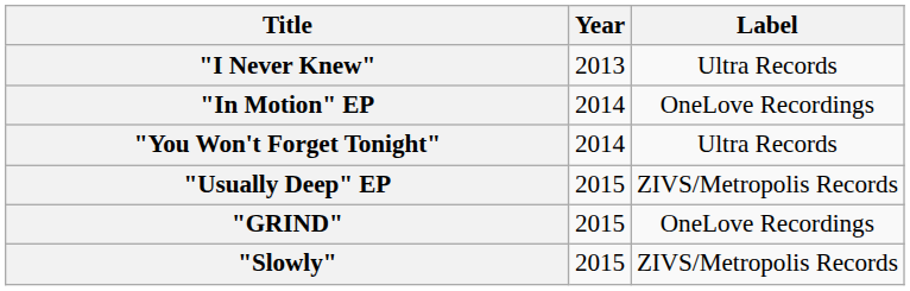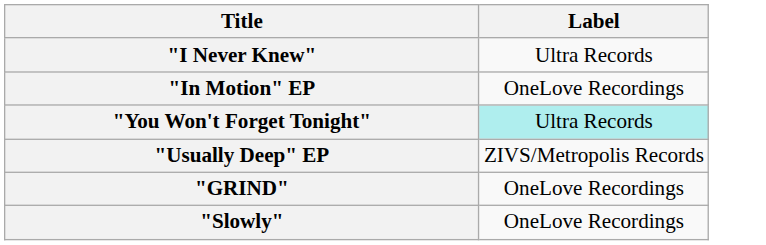- column: Year | 2013 | 2014 | 2014 | 2015 | 2015 | 2015
"You Won't Forget Tonight" | Label: no background -> paleturquoise background
"Slowly" | Label: ZIVS/Metropolis Records -> OneLove Recordings
